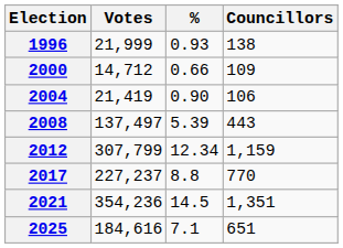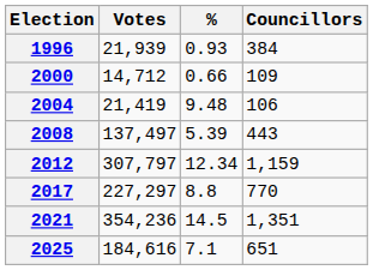1996 | Votes: 21,999 -> 21,939
1996 | Councillors: 138 -> 384
2004 | %: 0.90 -> 9.48
2012 | Votes: 307,799 -> 307,797
2017 | Votes: 227,237 -> 227,297
